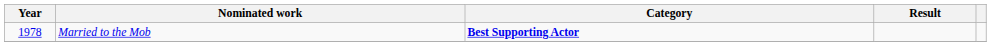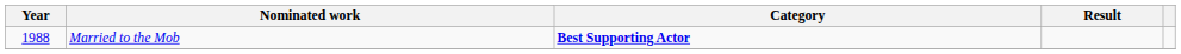Married to the Mob | Year: 1978 -> 1988
